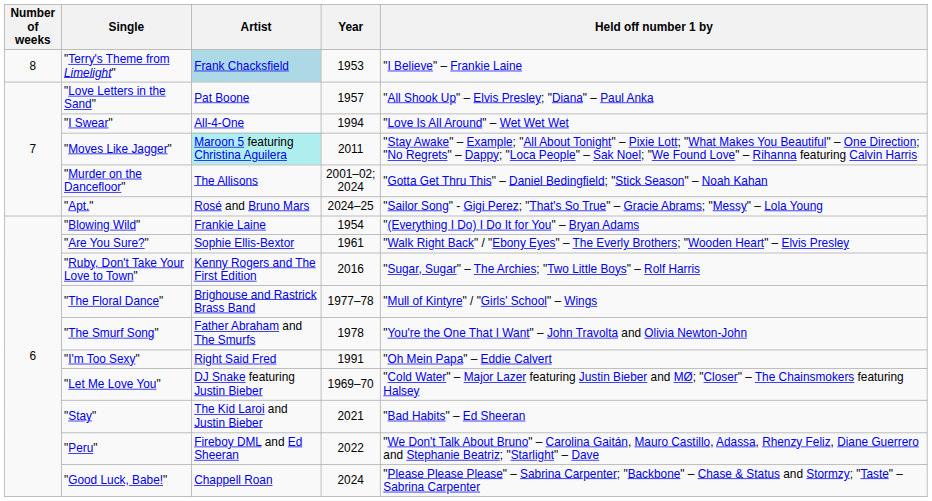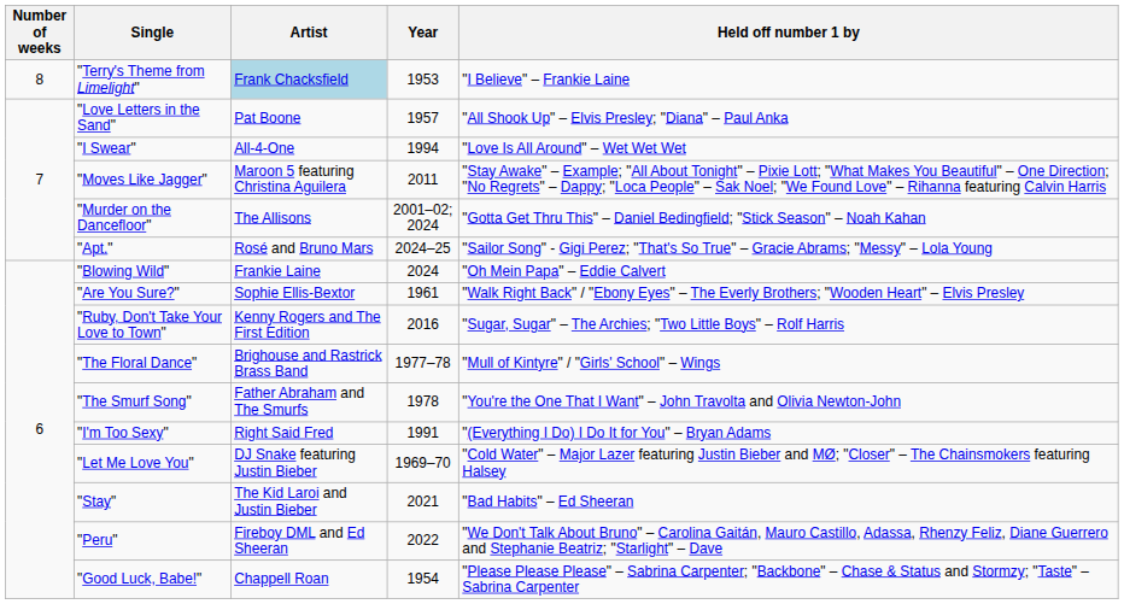"Moves Like Jagger" | Artist: paleturquoise background -> no background
"Blowing Wild" | Year: 1954 -> 2024
"Blowing Wild" | Held off number 1 by: "(Everything I Do) I Do It for You" – Bryan Adams -> "Oh Mein Papa" – Eddie Calvert
"I'm Too Sexy" | Held off number 1 by: "Oh Mein Papa" – Eddie Calvert -> "(Everything I Do) I Do It for You" – Bryan Adams
"Good Luck, Babe!" | Year: 2024 -> 1954
